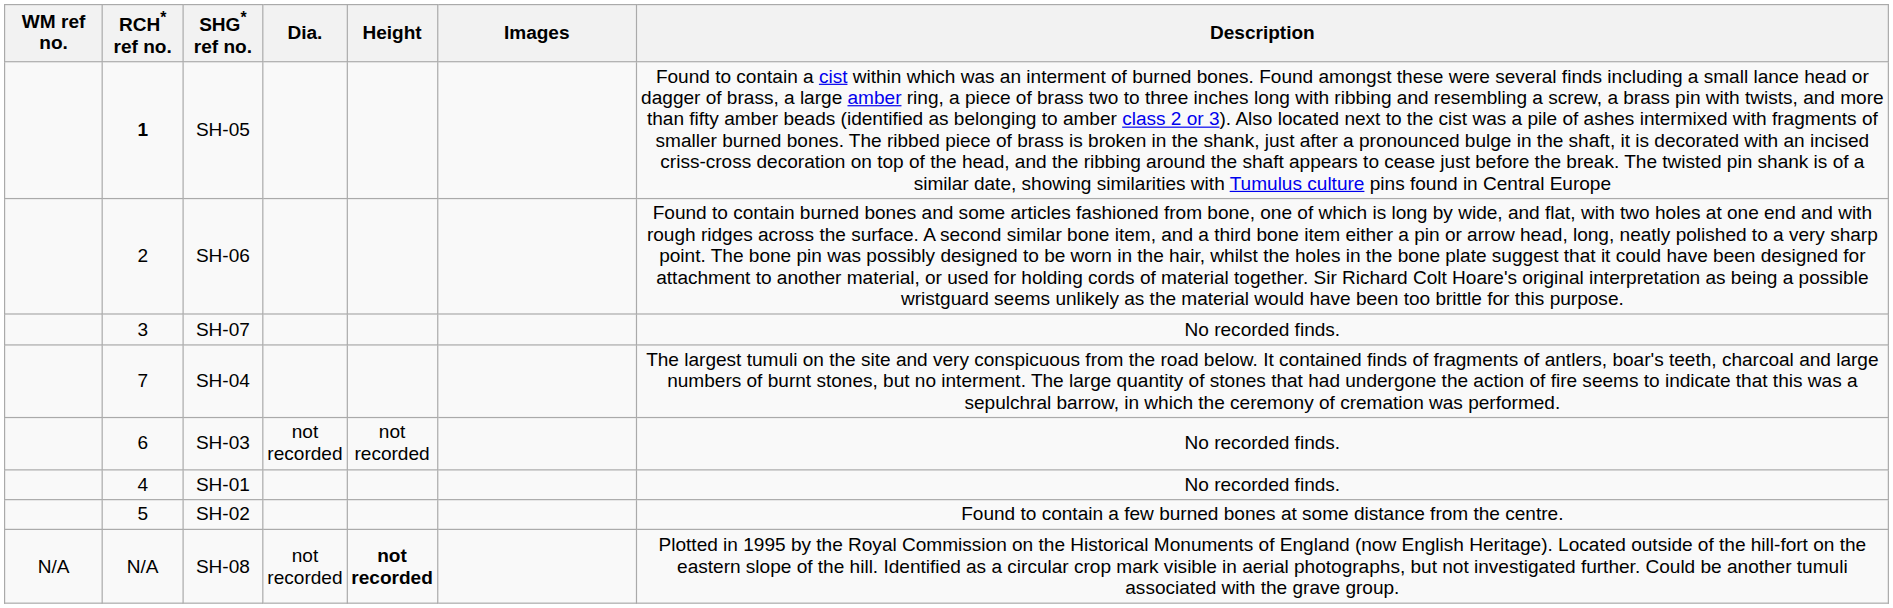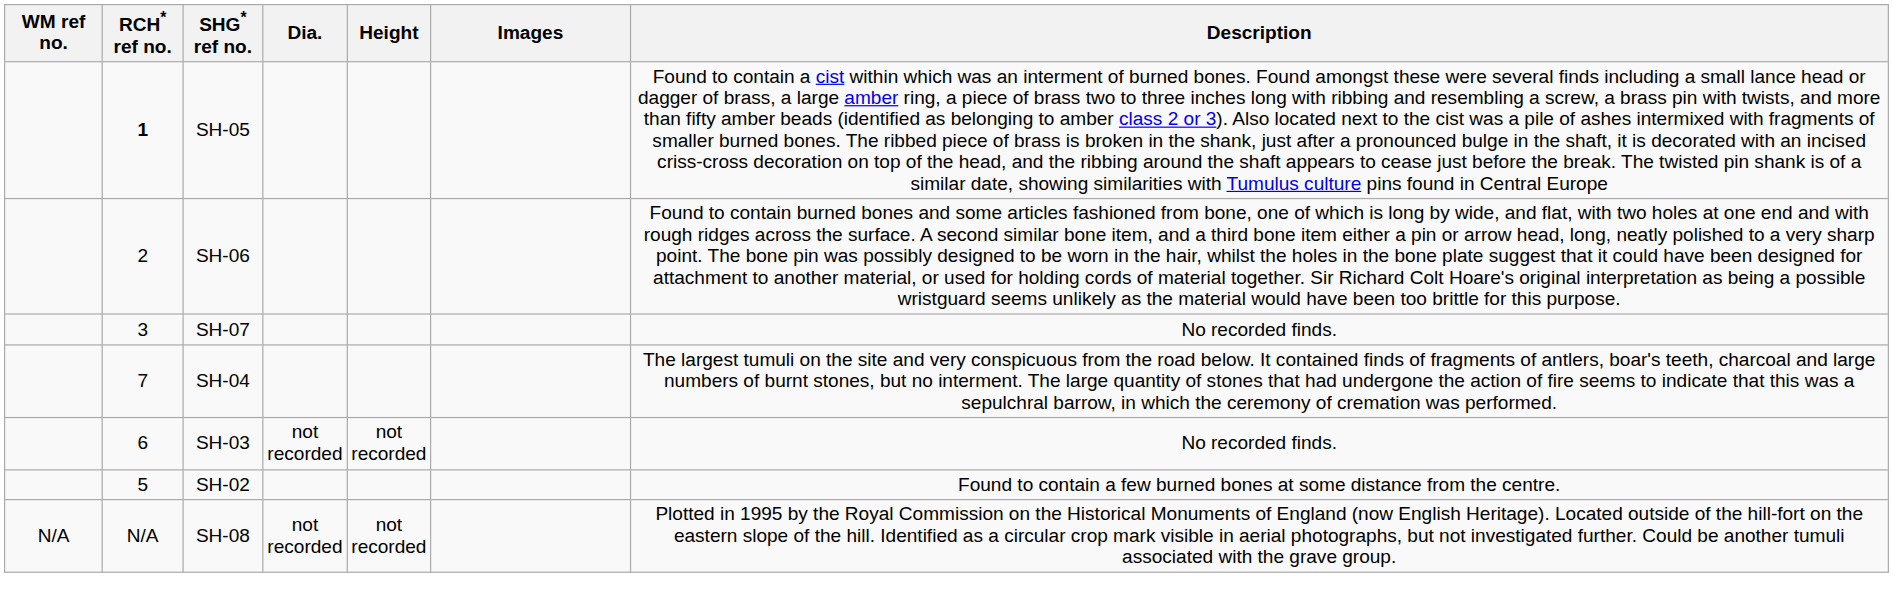- row: 4 | SH-01 | No recorded finds.
SH-08 | Height: bold -> normal
